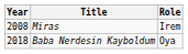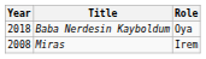rows swapped: Baba Nerdesin Kayboldum <-> Miras
